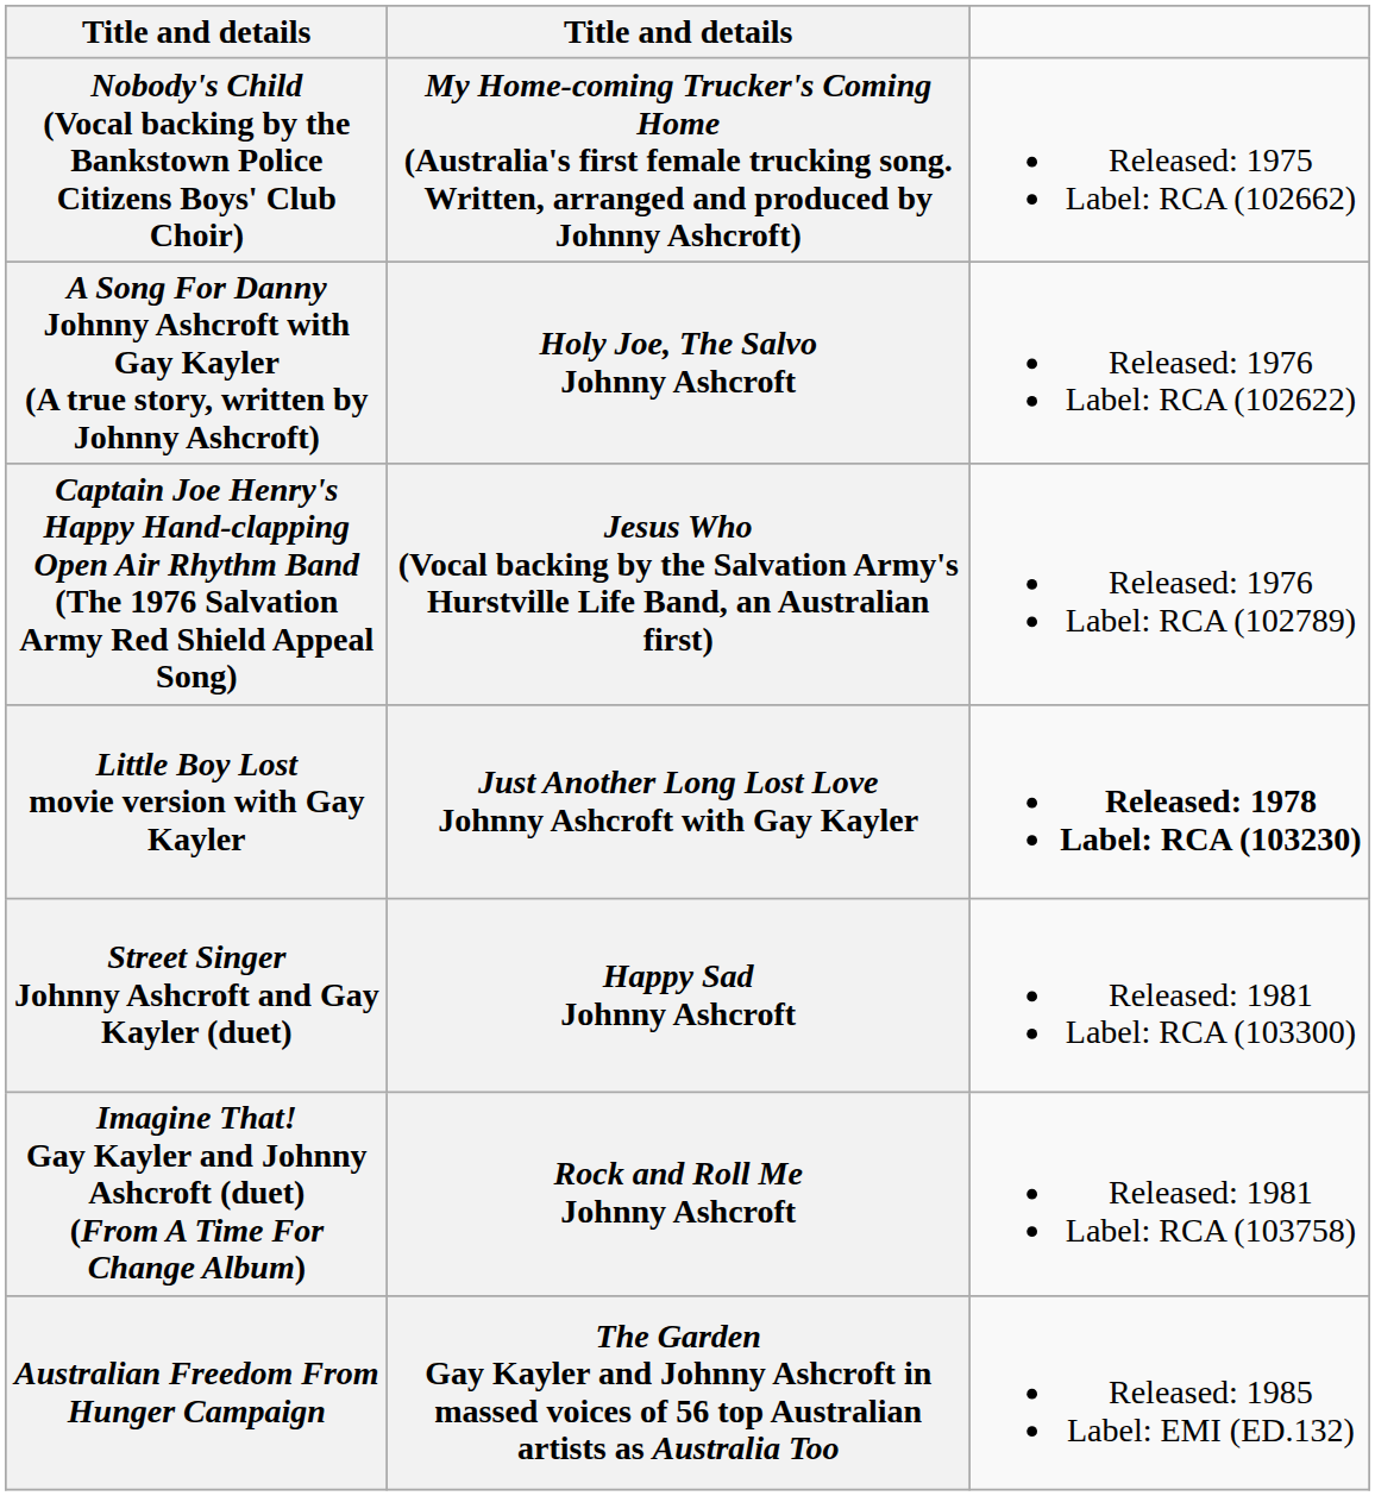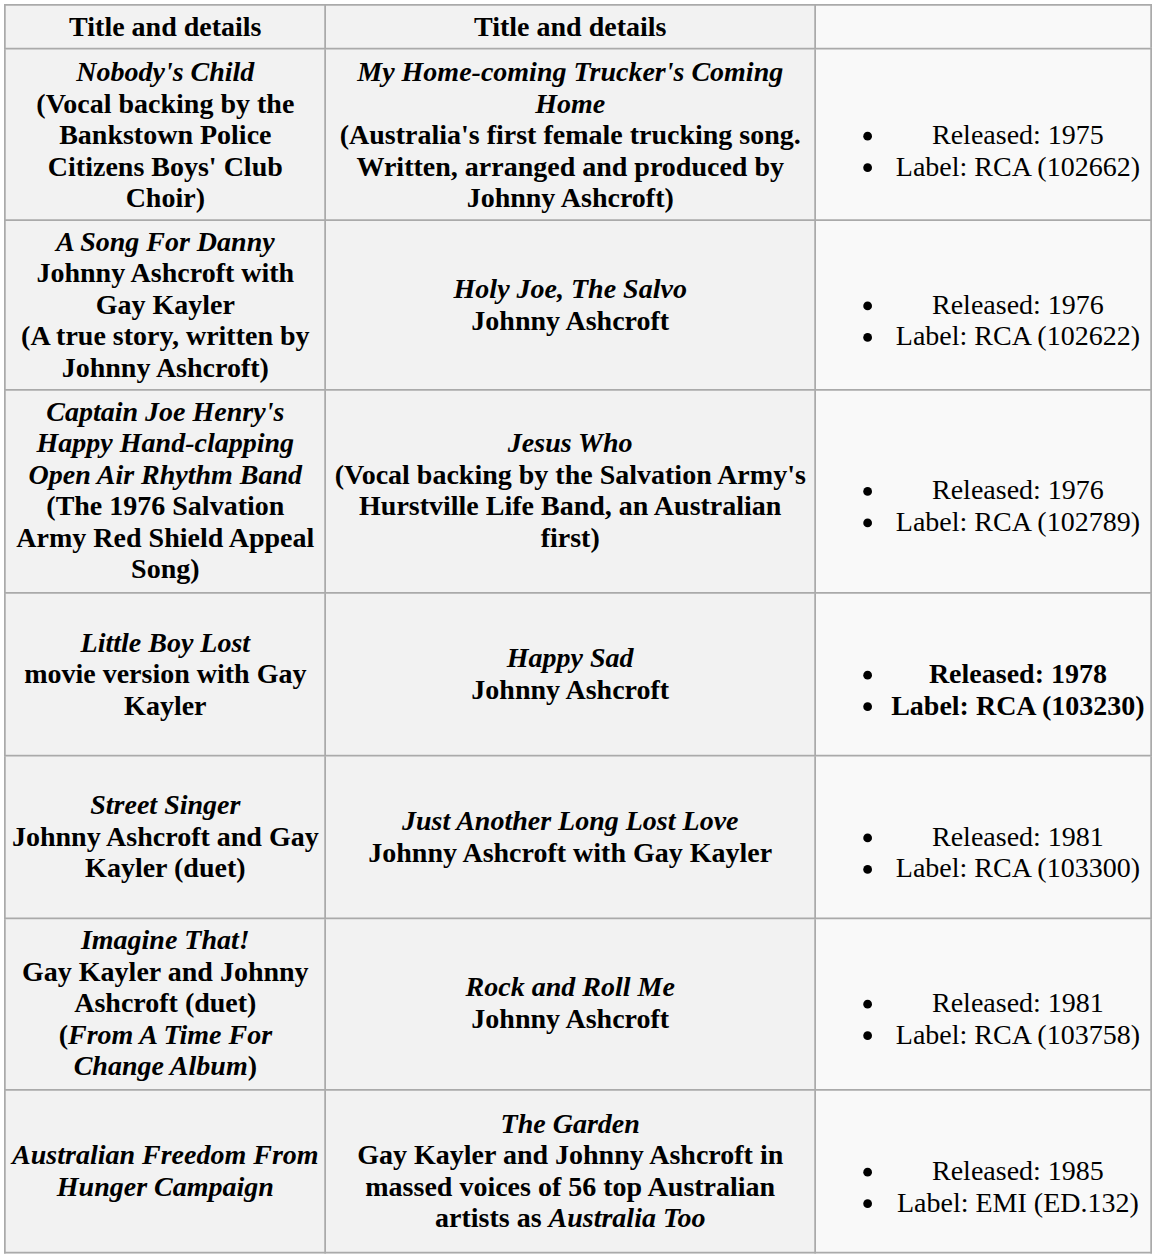Little Boy Lost movie version with Gay Kayler | column 2: Just Another Long Lost Love Johnny Ashcroft with Gay Kayler -> Happy Sad Johnny Ashcroft
Street Singer Johnny Ashcroft and Gay Kayler (duet) | column 2: Happy Sad Johnny Ashcroft -> Just Another Long Lost Love Johnny Ashcroft with Gay Kayler
